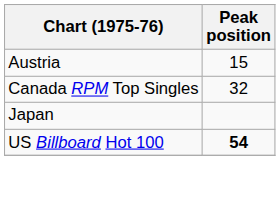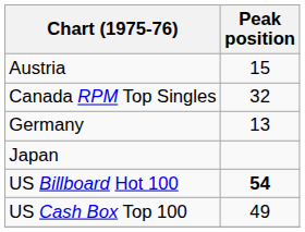+ row: Germany | 13
+ row: US Cash Box Top 100 | 49
